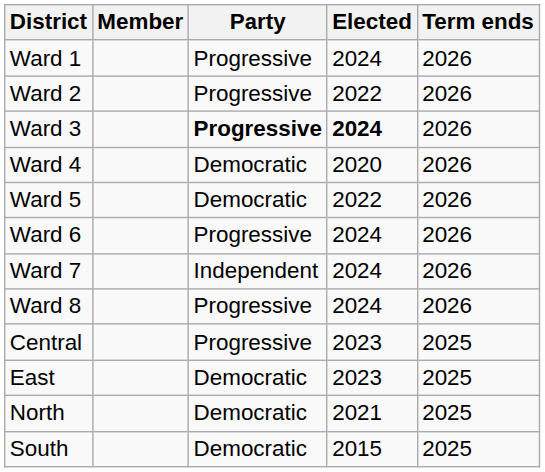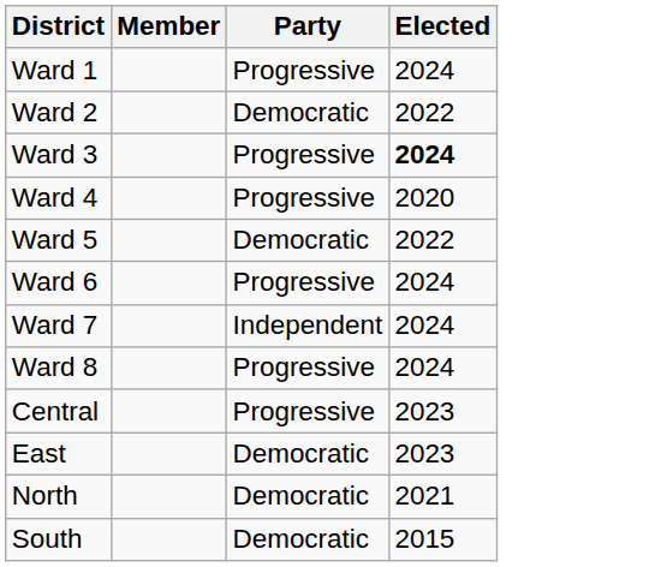- column: Term ends | 2026 | 2026 | 2026 | 2026 | 2026 | 2026 | 2026 | 2026 | 2025 | 2025 | 2025 | 2025
Ward 2 | Party: Progressive -> Democratic
Ward 3 | Party: bold -> normal
Ward 4 | Party: Democratic -> Progressive
